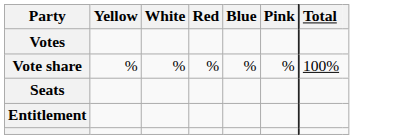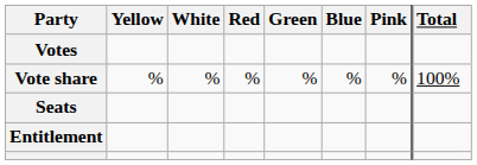+ column: Green | %
